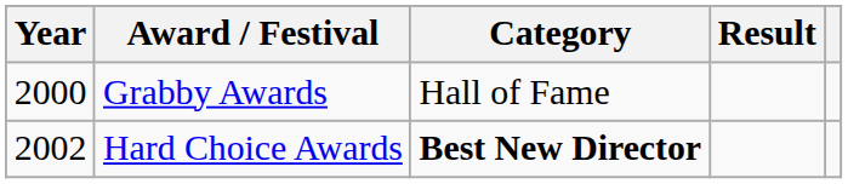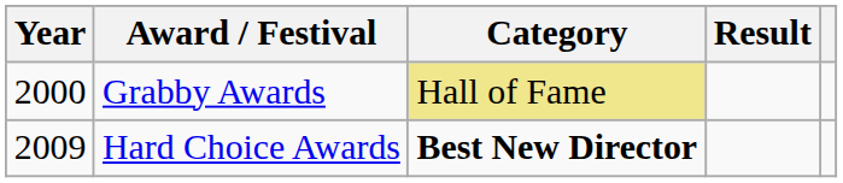Grabby Awards | Category: no background -> khaki background
Hard Choice Awards | Year: 2002 -> 2009
